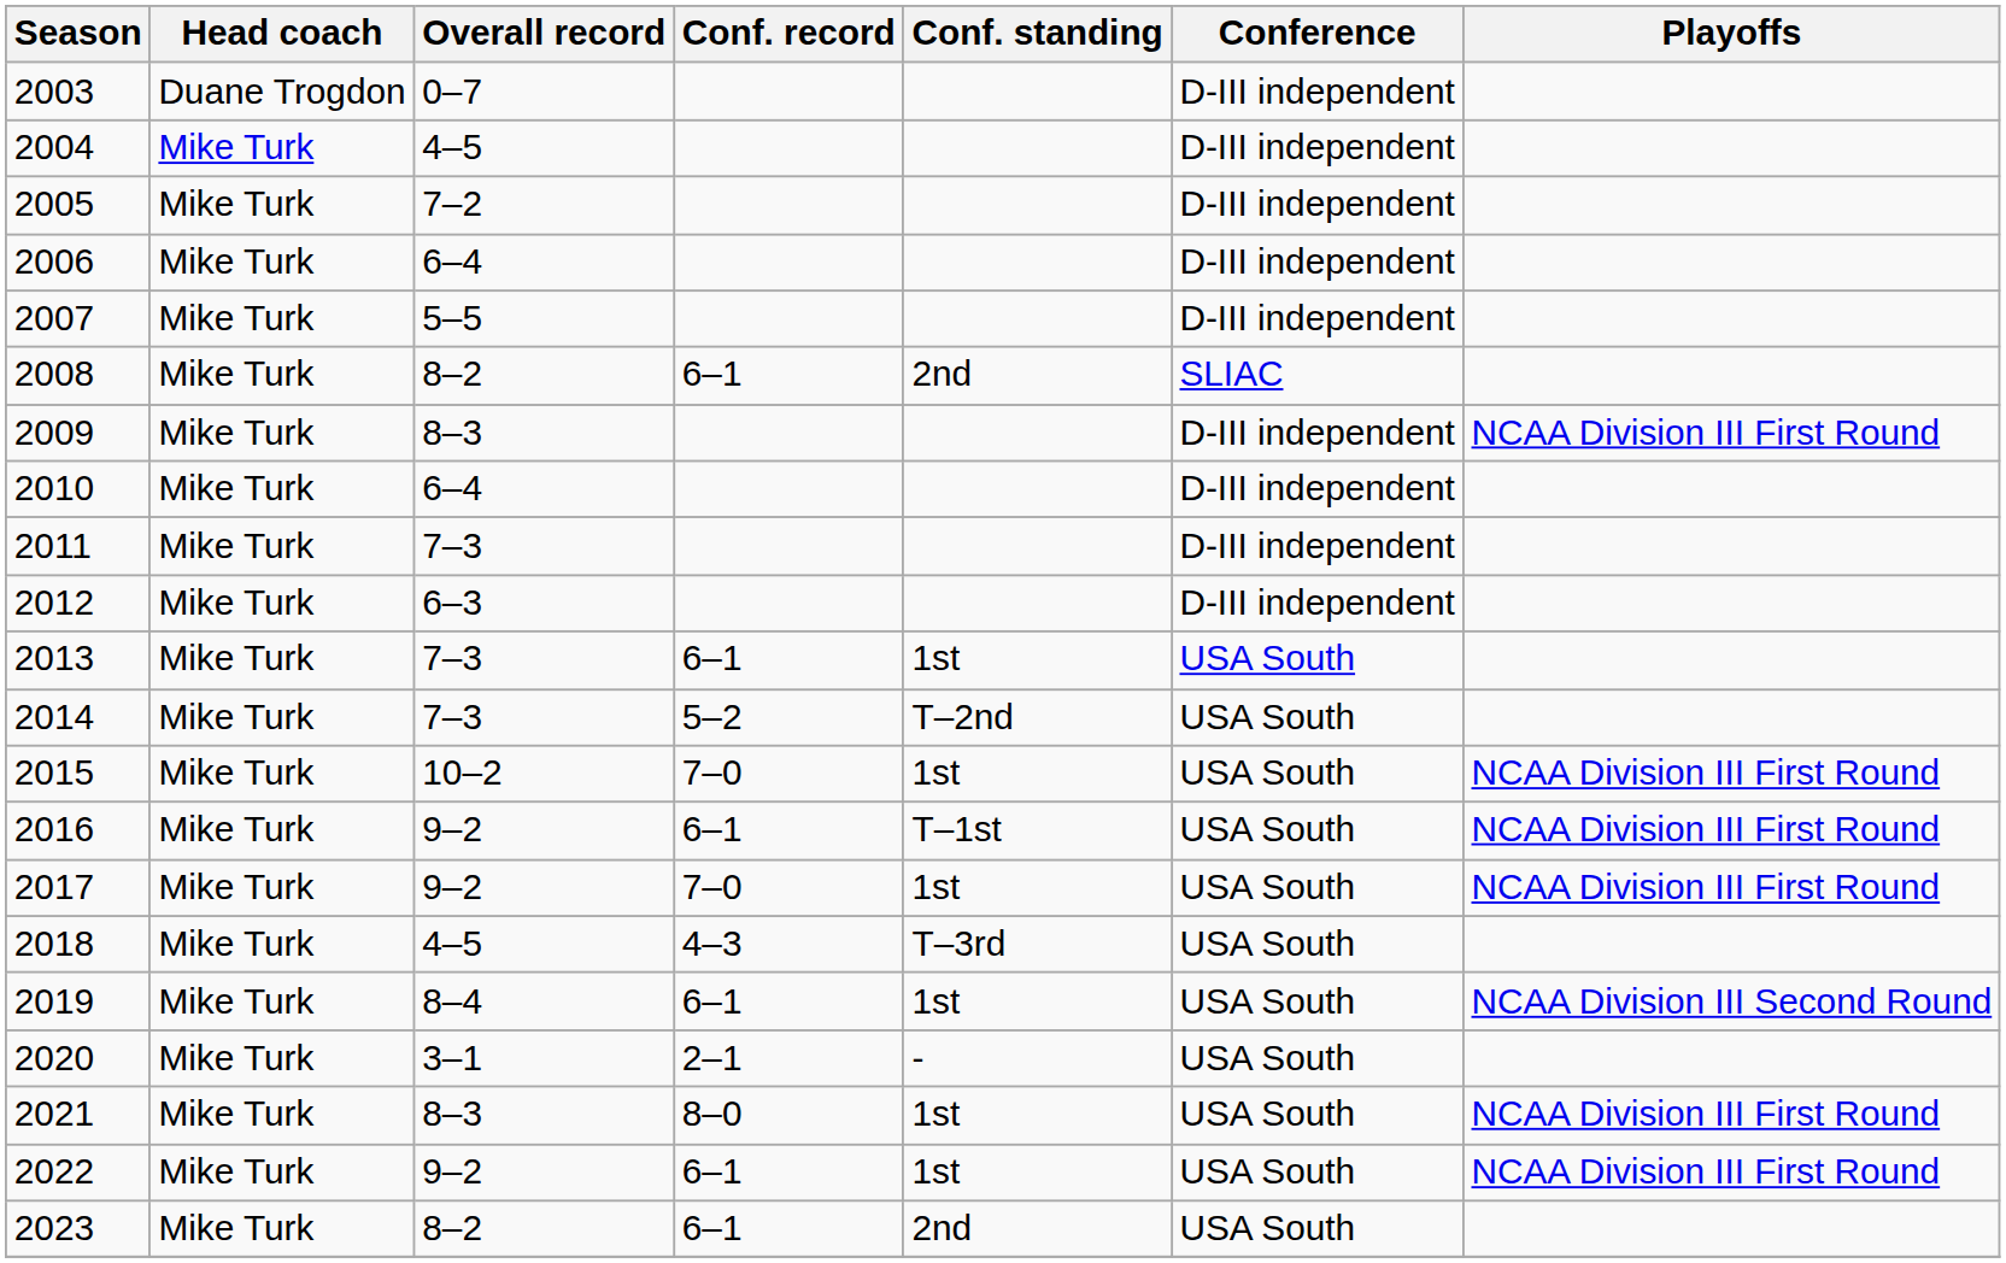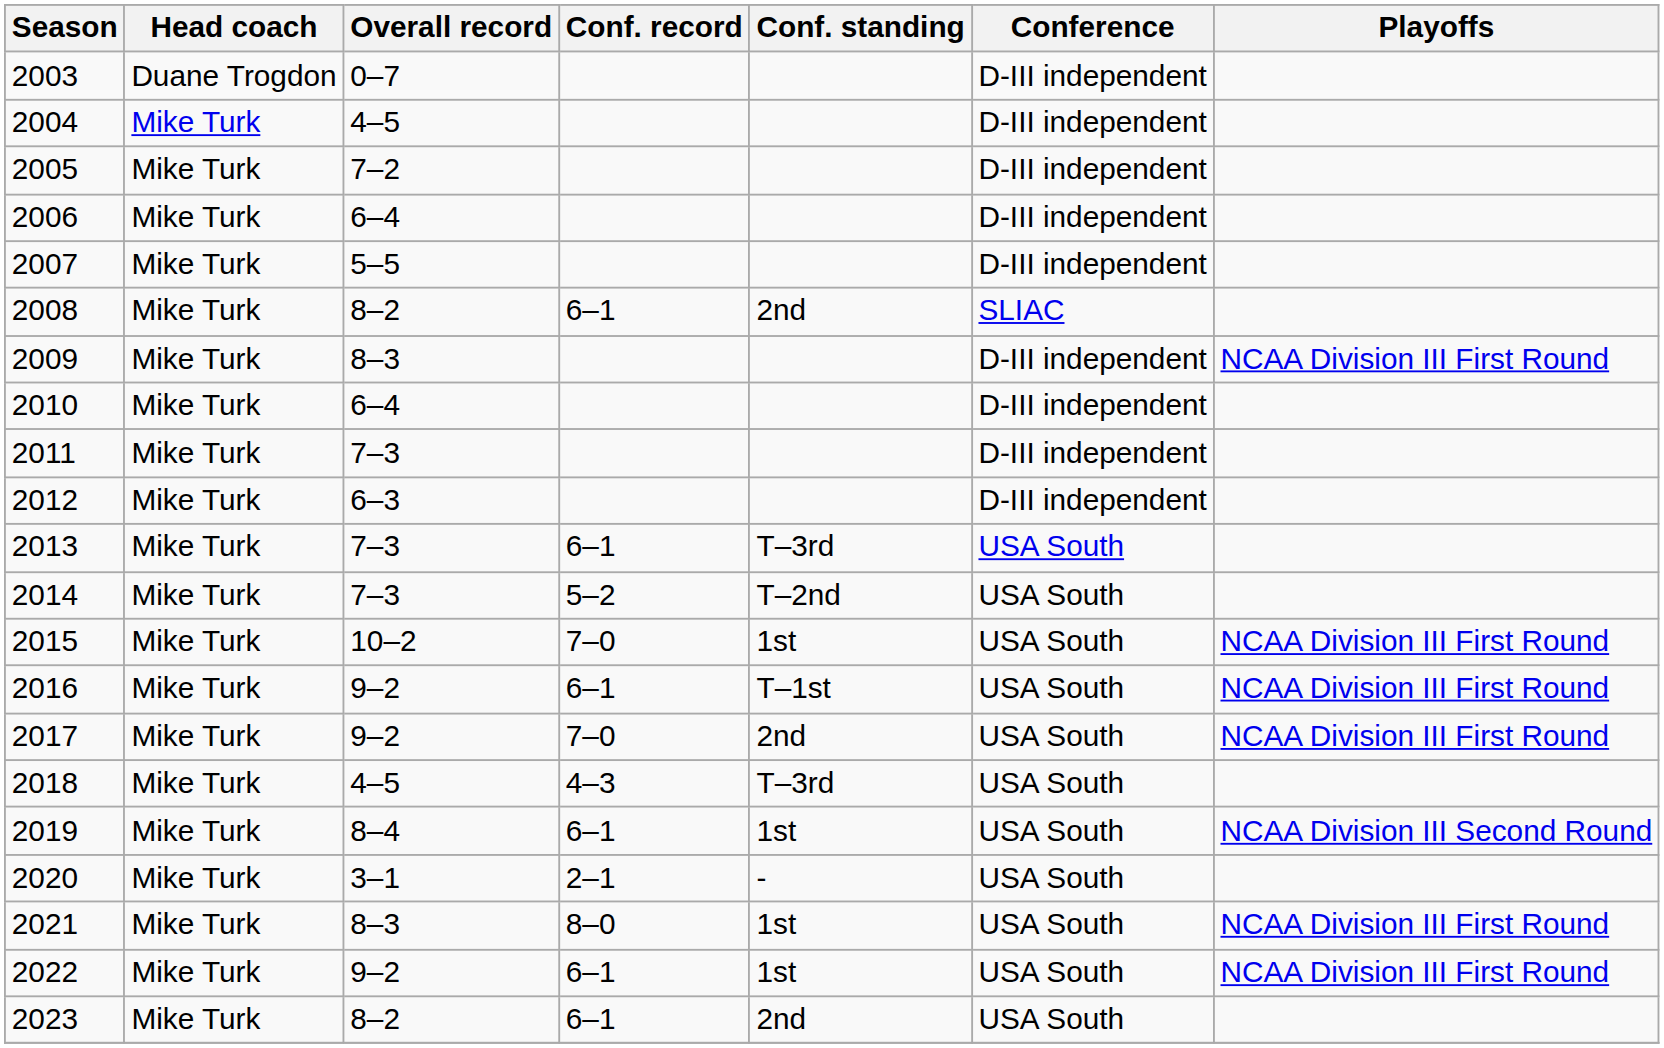2013 | Conf. standing: 1st -> T–3rd
2017 | Conf. standing: 1st -> 2nd
